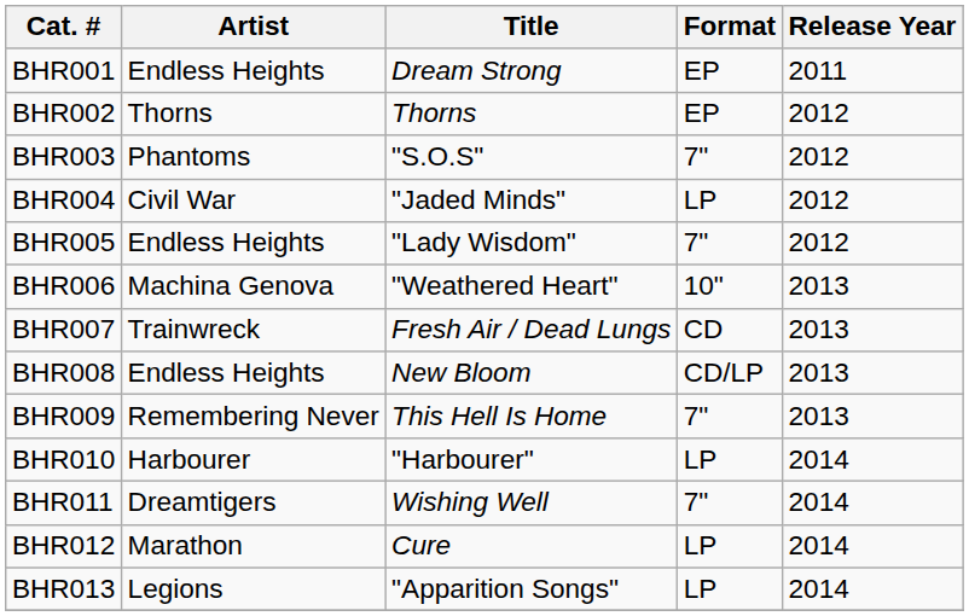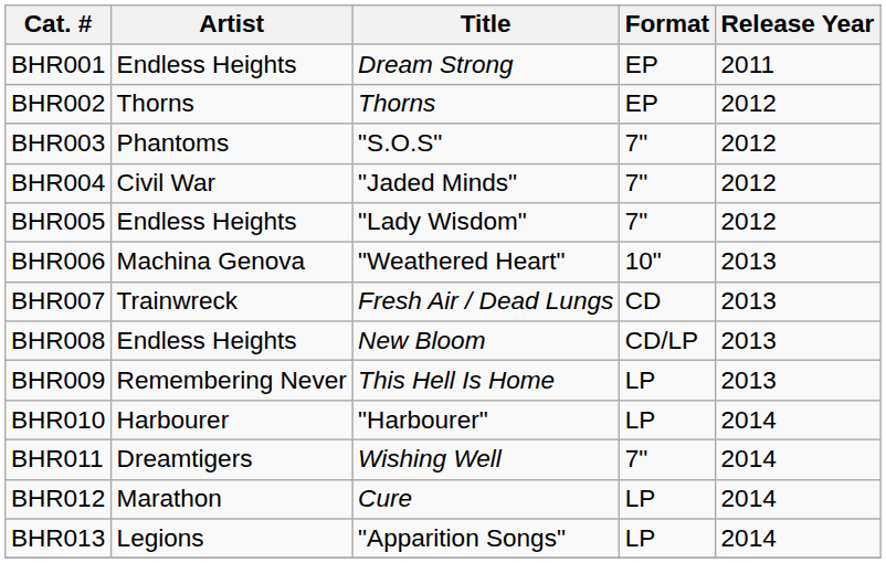BHR004 | Format: LP -> 7"
BHR009 | Format: 7" -> LP
